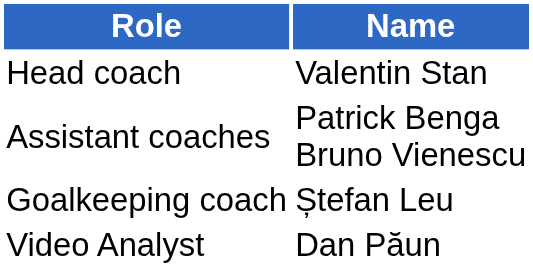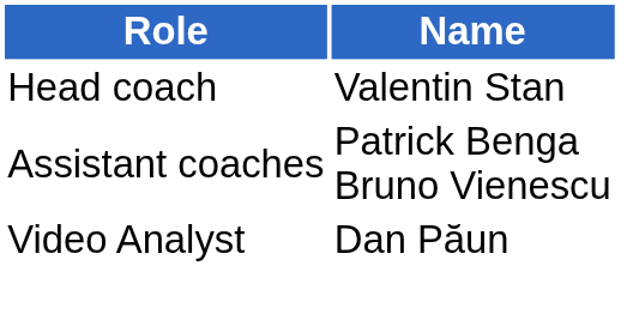- row: Goalkeeping coach | Ștefan Leu
